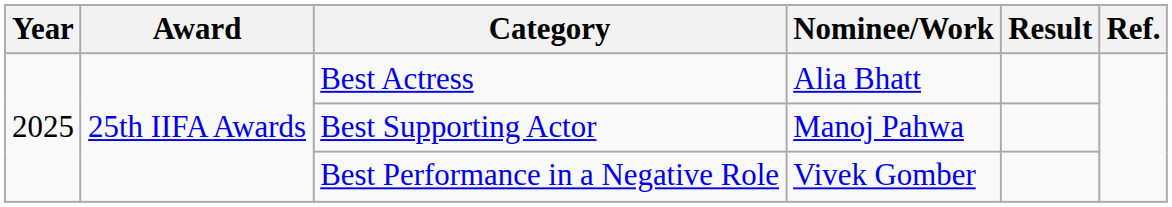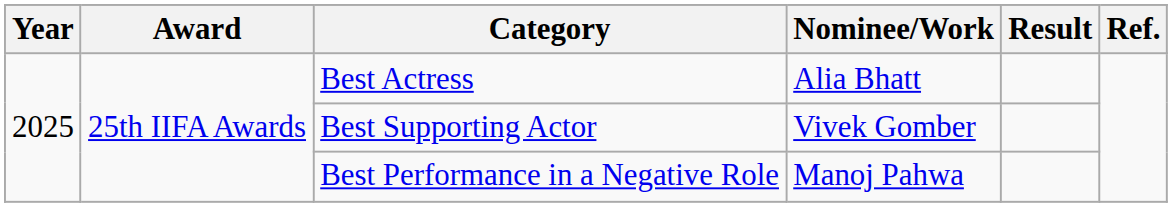Best Supporting Actor | Nominee/Work: Manoj Pahwa -> Vivek Gomber
Best Performance in a Negative Role | Nominee/Work: Vivek Gomber -> Manoj Pahwa
